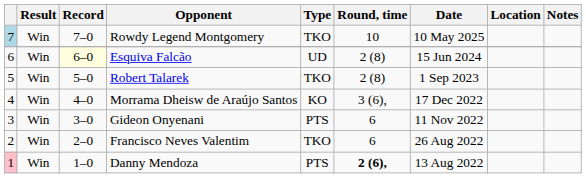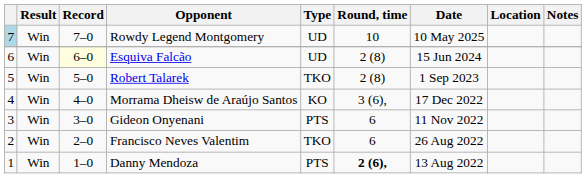Rowdy Legend Montgomery | Type: TKO -> UD
Danny Mendoza | column 1: pink background -> no background
